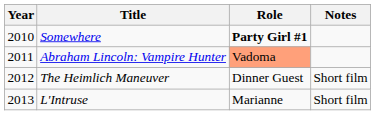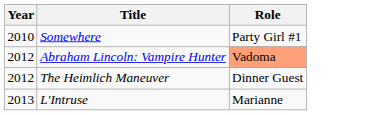- column: Notes | Short film | Short film
Somewhere | Role: bold -> normal
Abraham Lincoln: Vampire Hunter | Year: 2011 -> 2012
